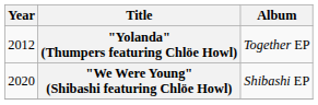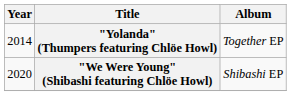"Yolanda" (Thumpers featuring Chlöe Howl) | Year: 2012 -> 2014
